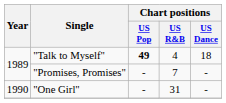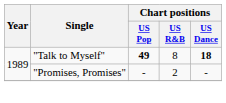"Talk to Myself" | Chart positions / US R&B: 4 -> 8
"Talk to Myself" | Chart positions / US Dance: normal -> bold
"Promises, Promises" | Chart positions / US R&B: 7 -> 2
- row: 1990 | "One Girl" | - | 31 | -
